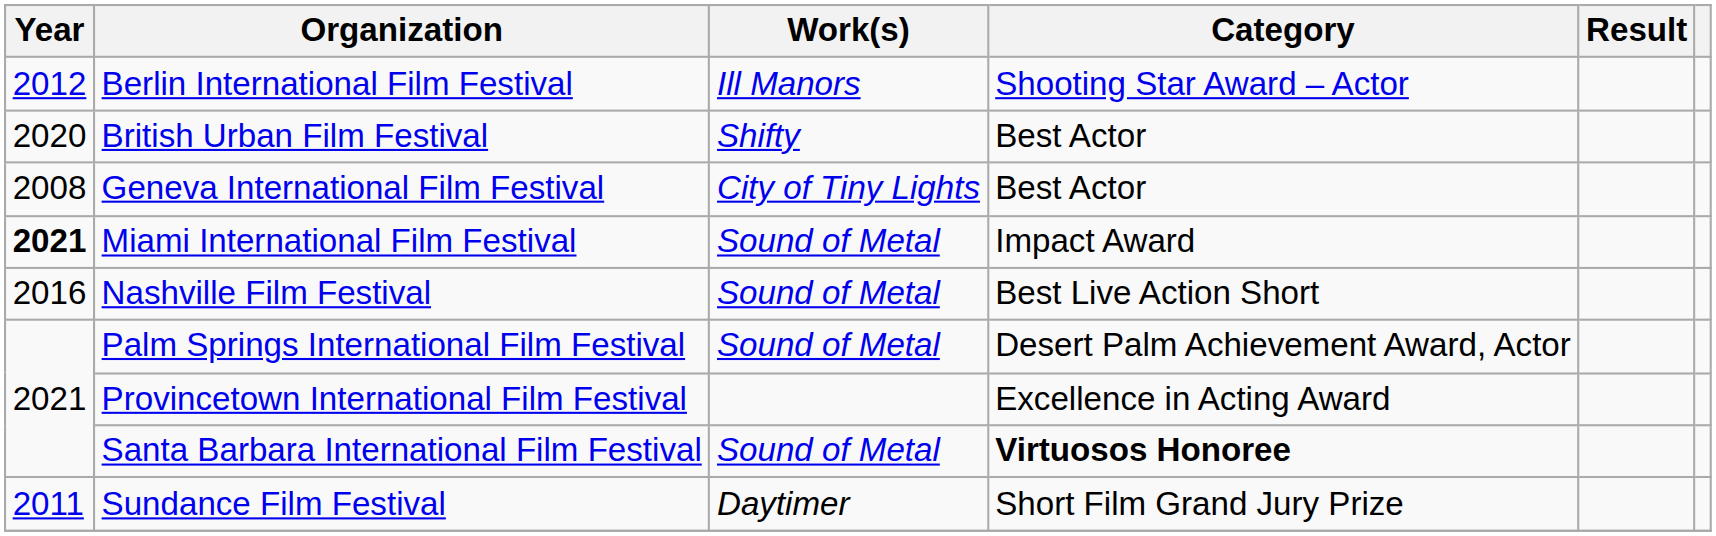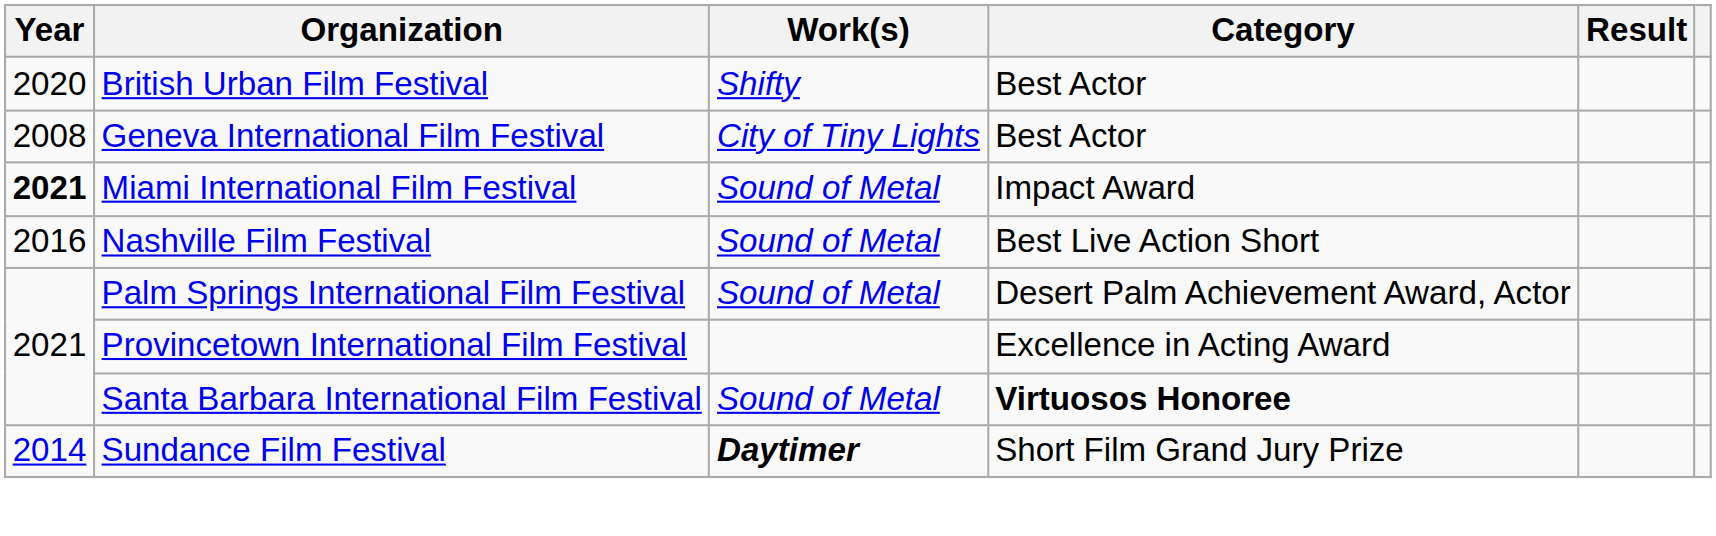- row: 2012 | Berlin International Film Festival | Ill Manors | Shooting Star Award – Actor
Sundance Film Festival | Year: 2011 -> 2014
Sundance Film Festival | Work(s): normal -> bold
